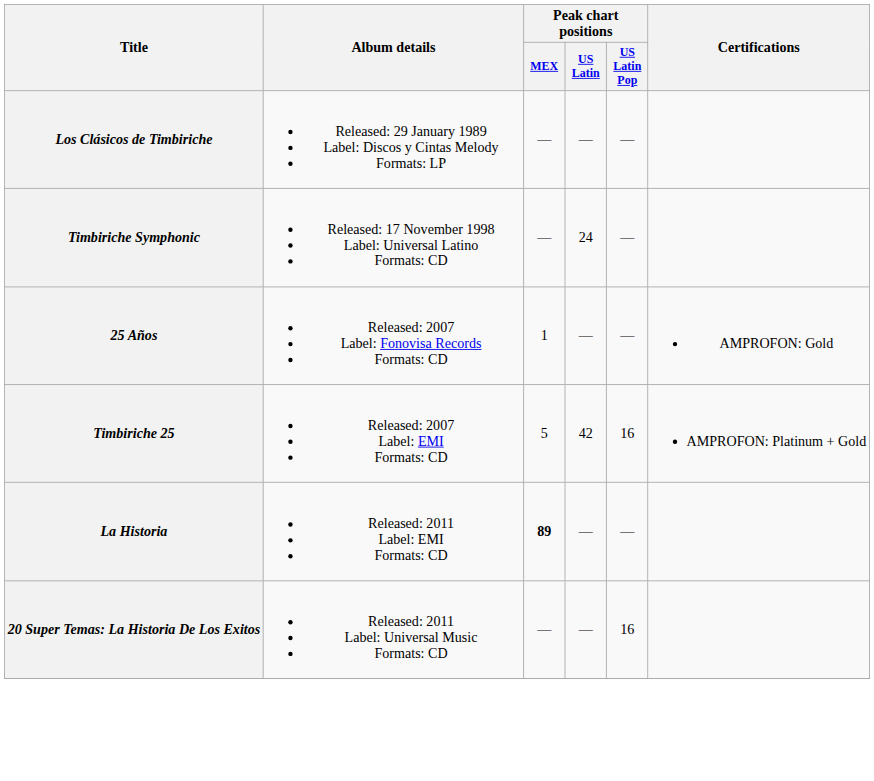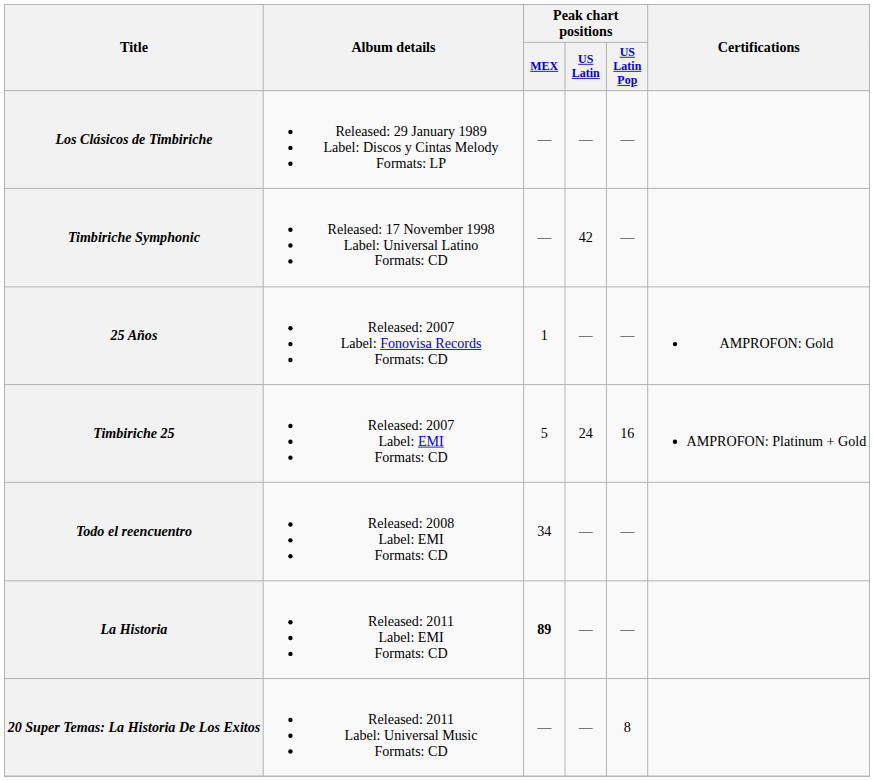Timbiriche Symphonic | Peak chart positions / US Latin: 24 -> 42
Timbiriche 25 | Peak chart positions / US Latin: 42 -> 24
+ row: Todo el reencuentro | Released: 2008 Label: EMI Formats: CD | 34 | — | —
20 Super Temas: La Historia De Los Exitos | Peak chart positions / US Latin Pop: 16 -> 8
